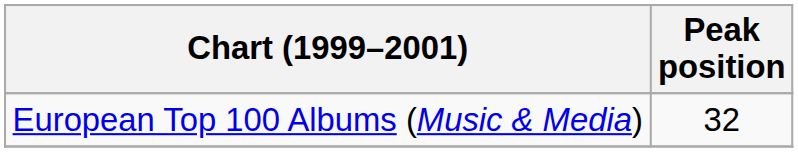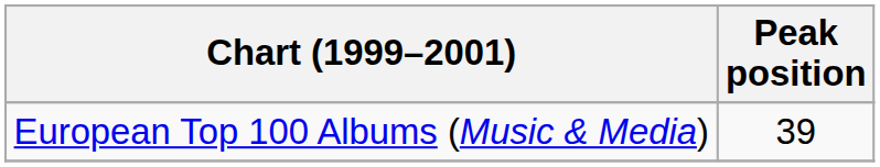European Top 100 Albums (Music & Media) | Peak position: 32 -> 39
